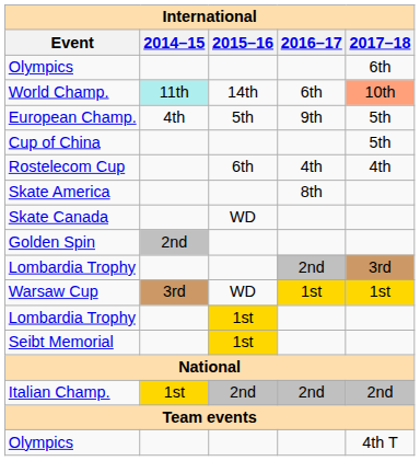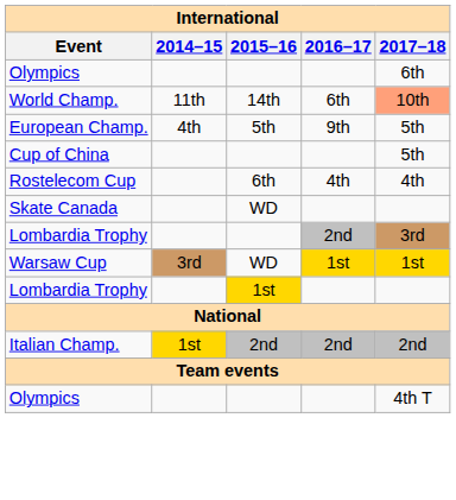World Champ. | 2014–15: paleturquoise background -> no background
- row: Skate America | 8th
- row: Golden Spin | 2nd
- row: Seibt Memorial | 1st
